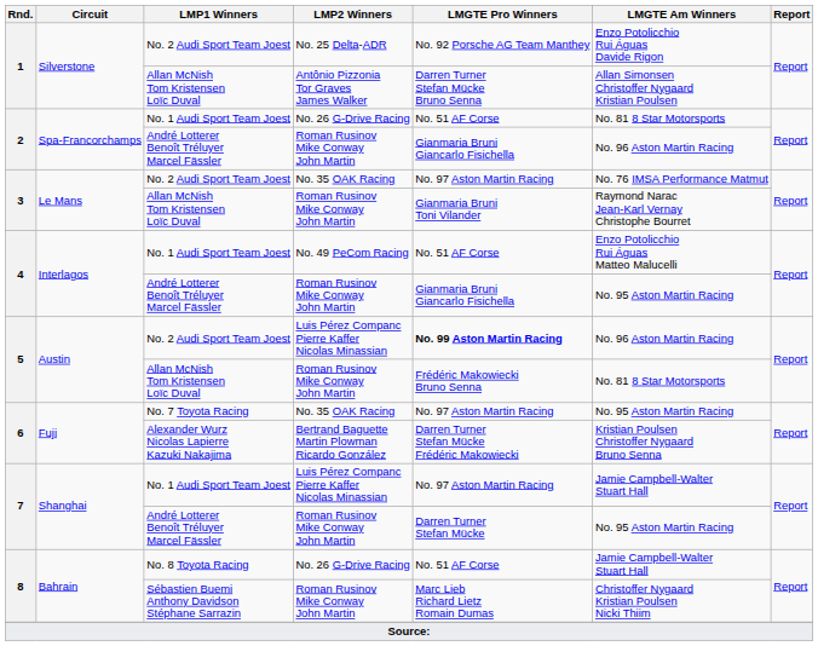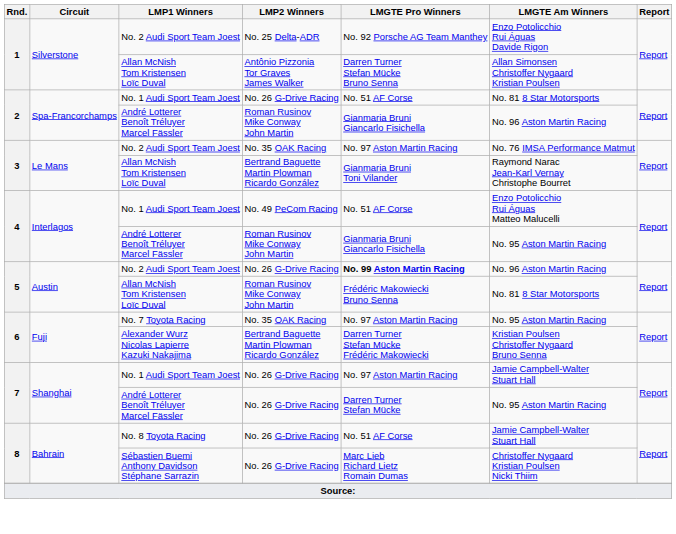3 / Allan McNish Tom Kristensen Loïc Duval | LMP2 Winners: Roman Rusinov Mike Conway John Martin -> Bertrand Baguette Martin Plowman Ricardo González
5 / No. 2 Audi Sport Team Joest | LMP2 Winners: Luis Pérez Companc Pierre Kaffer Nicolas Minassian -> No. 26 G-Drive Racing
7 / No. 1 Audi Sport Team Joest | LMP2 Winners: Luis Pérez Companc Pierre Kaffer Nicolas Minassian -> No. 26 G-Drive Racing
7 / André Lotterer Benoît Tréluyer Marcel Fässler | LMP2 Winners: Roman Rusinov Mike Conway John Martin -> No. 26 G-Drive Racing
8 / Sébastien Buemi Anthony Davidson Stéphane Sarrazin | LMP2 Winners: Roman Rusinov Mike Conway John Martin -> No. 26 G-Drive Racing
